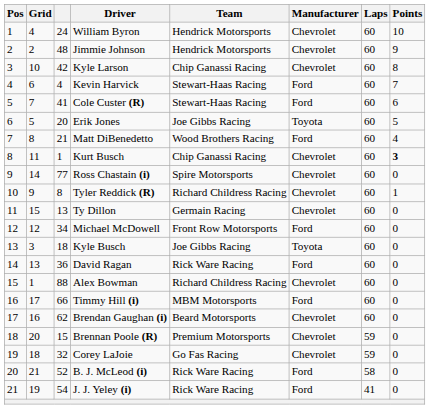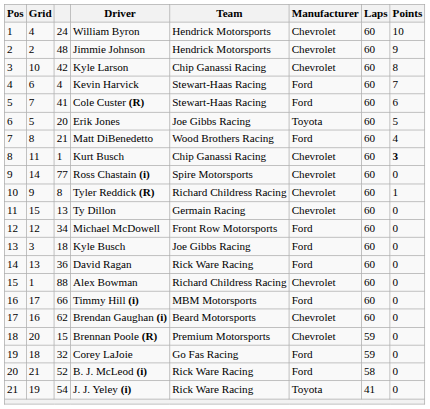Kyle Busch | Manufacturer: Toyota -> Ford
Corey LaJoie | Manufacturer: Chevrolet -> Ford
J. J. Yeley (i) | Manufacturer: Ford -> Toyota
